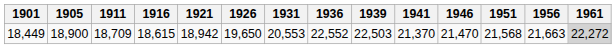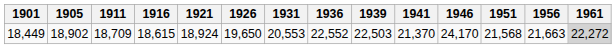18,449 | 1905: 18,900 -> 18,902
18,449 | 1921: 18,942 -> 18,924
18,449 | 1946: 21,470 -> 24,170
